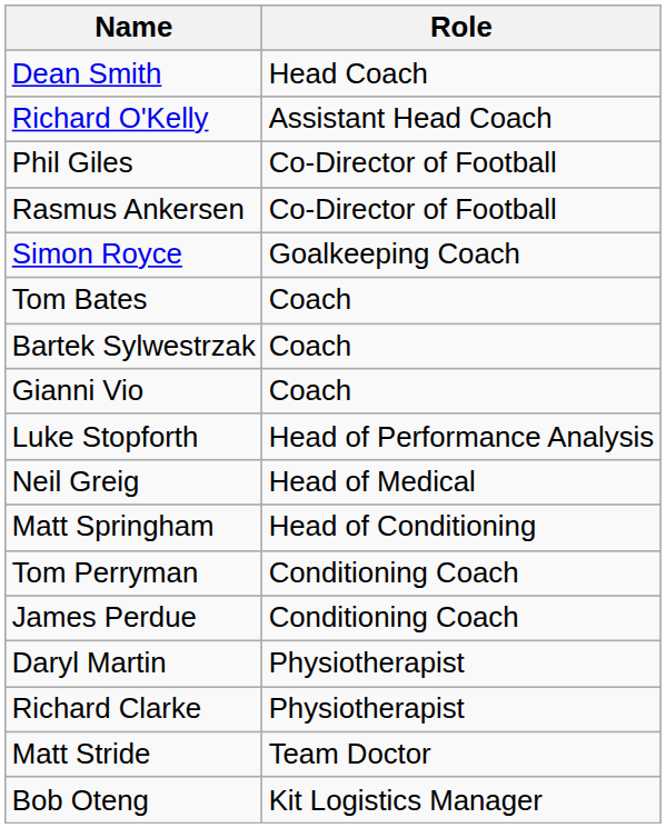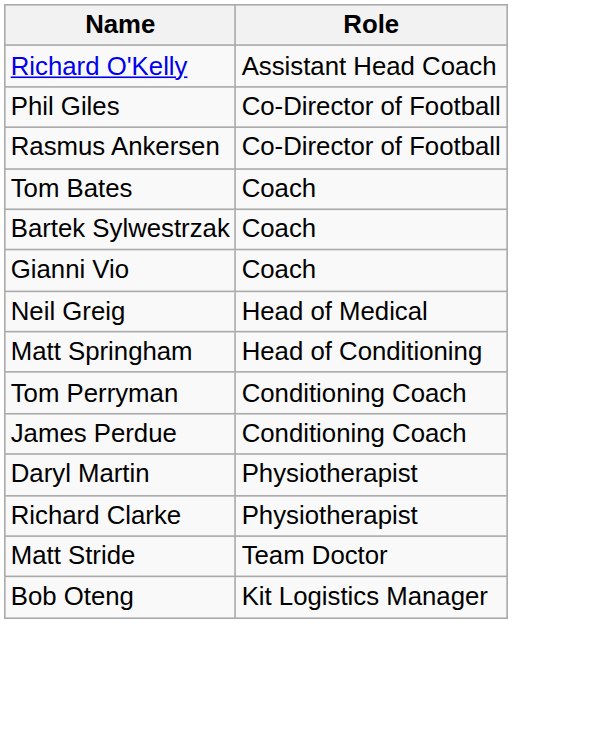- row: Dean Smith | Head Coach
- row: Simon Royce | Goalkeeping Coach
- row: Luke Stopforth | Head of Performance Analysis
